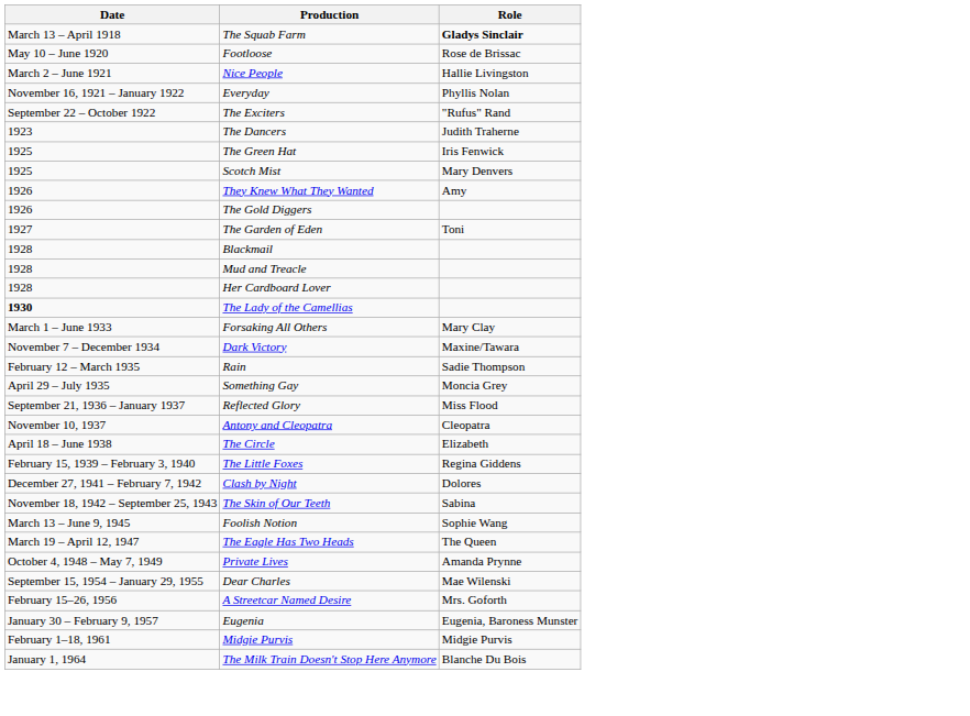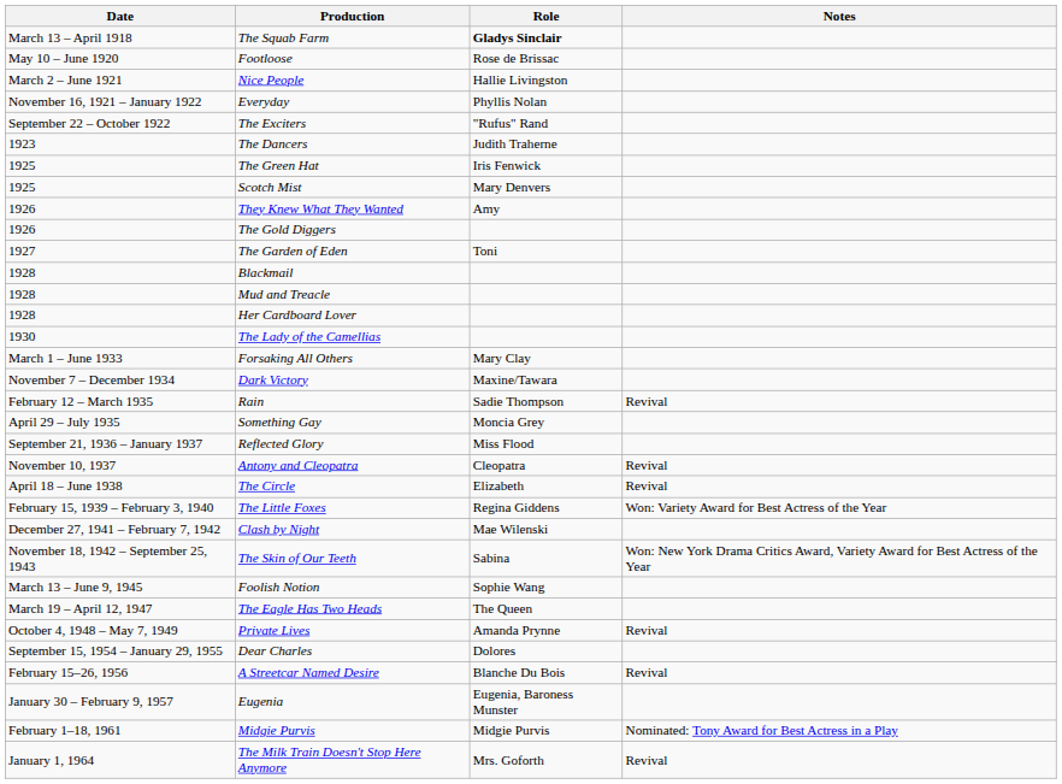+ column: Notes | Revival | Revival | Revival | Won: Variety Award for Best Actress of the Year | Won: New York Drama Critics Award, Variety Award for Best Actress of the Year | Revival | Revival | Nominated: Tony Award for Best Actress in a Play | Revival
The Lady of the Camellias | Date: bold -> normal
Clash by Night | Role: Dolores -> Mae Wilenski
Dear Charles | Role: Mae Wilenski -> Dolores
A Streetcar Named Desire | Role: Mrs. Goforth -> Blanche Du Bois
The Milk Train Doesn't Stop Here Anymore | Role: Blanche Du Bois -> Mrs. Goforth
